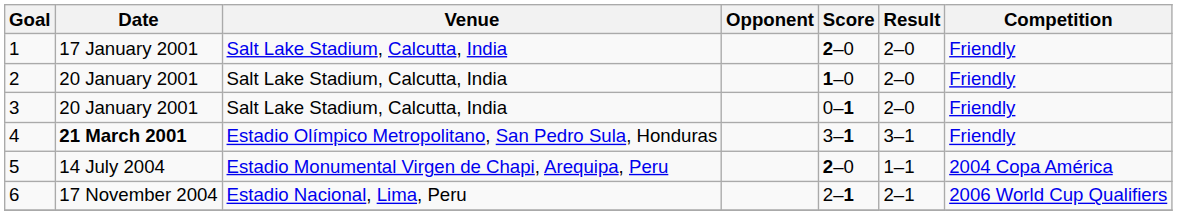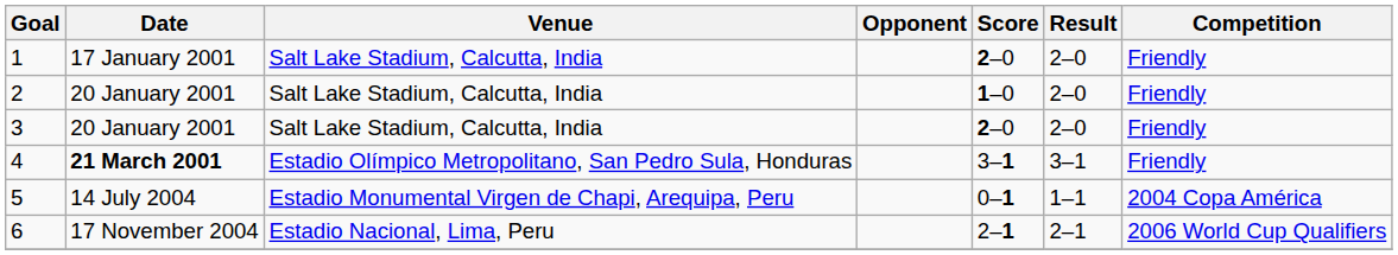3 | Score: 0–1 -> 2–0
5 | Score: 2–0 -> 0–1
